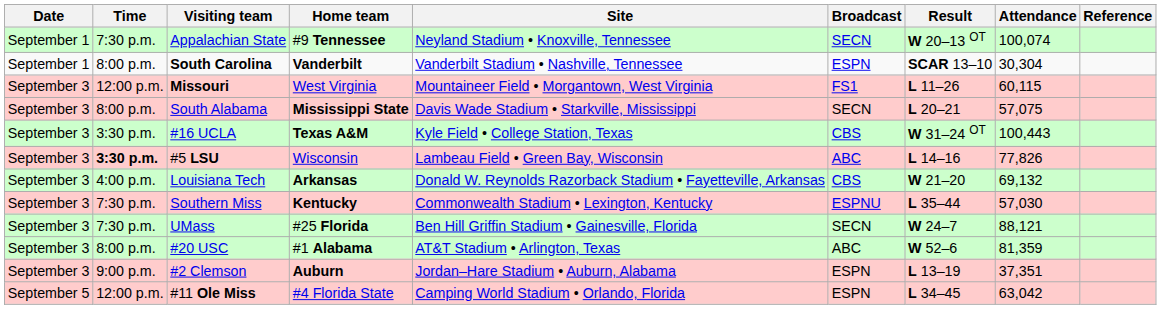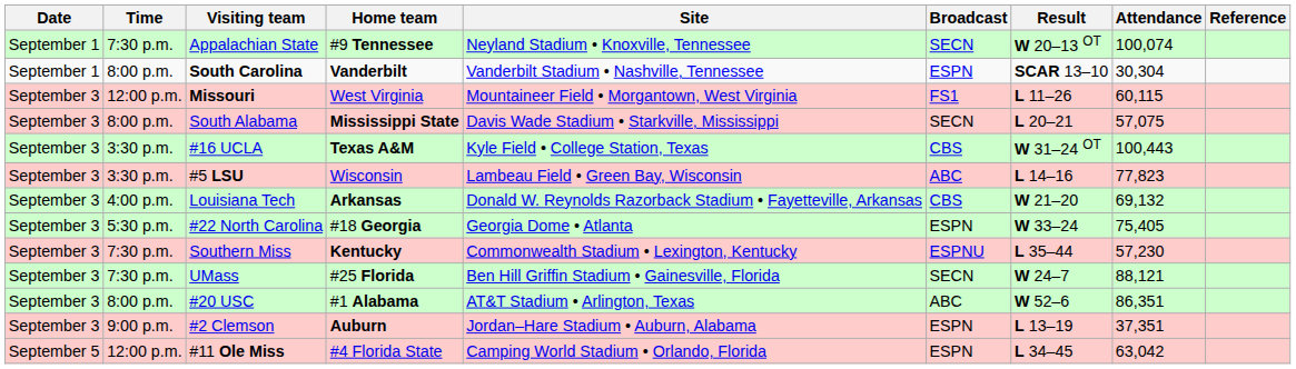#5 LSU | Time: bold -> normal
#5 LSU | Attendance: 77,826 -> 77,823
+ row: September 3 | 5:30 p.m. | #22 North Carolina | #18 Georgia | Georgia Dome • Atlanta | ESPN | W 33–24 | 75,405
Southern Miss | Attendance: 57,030 -> 57,230
#20 USC | Attendance: 81,359 -> 86,351
